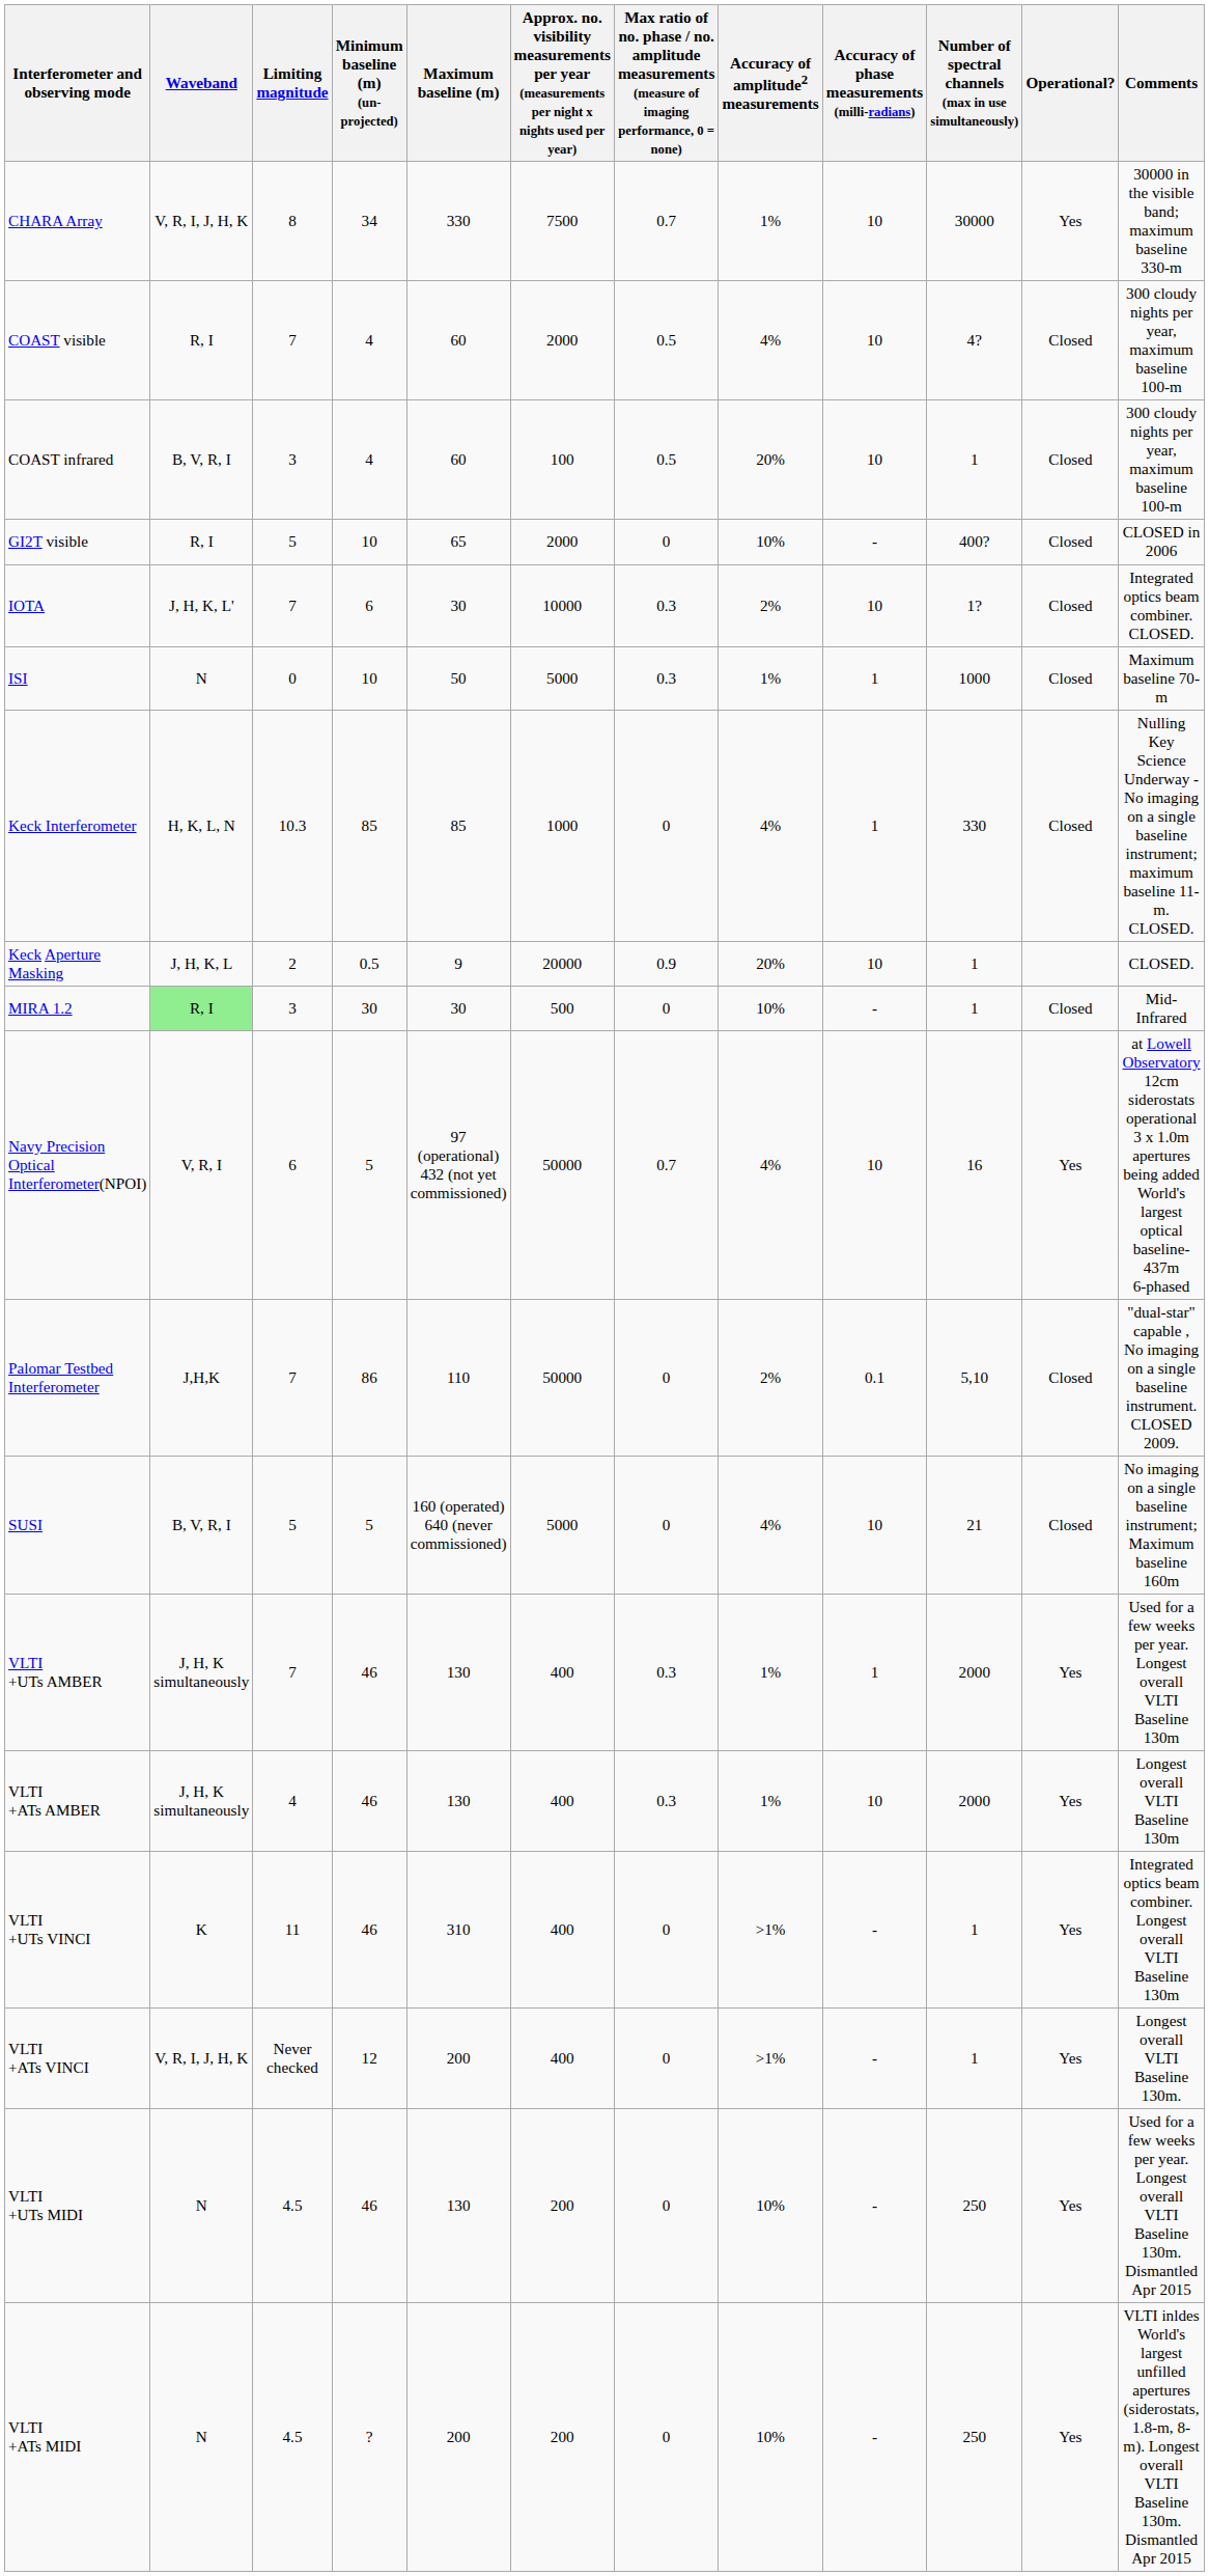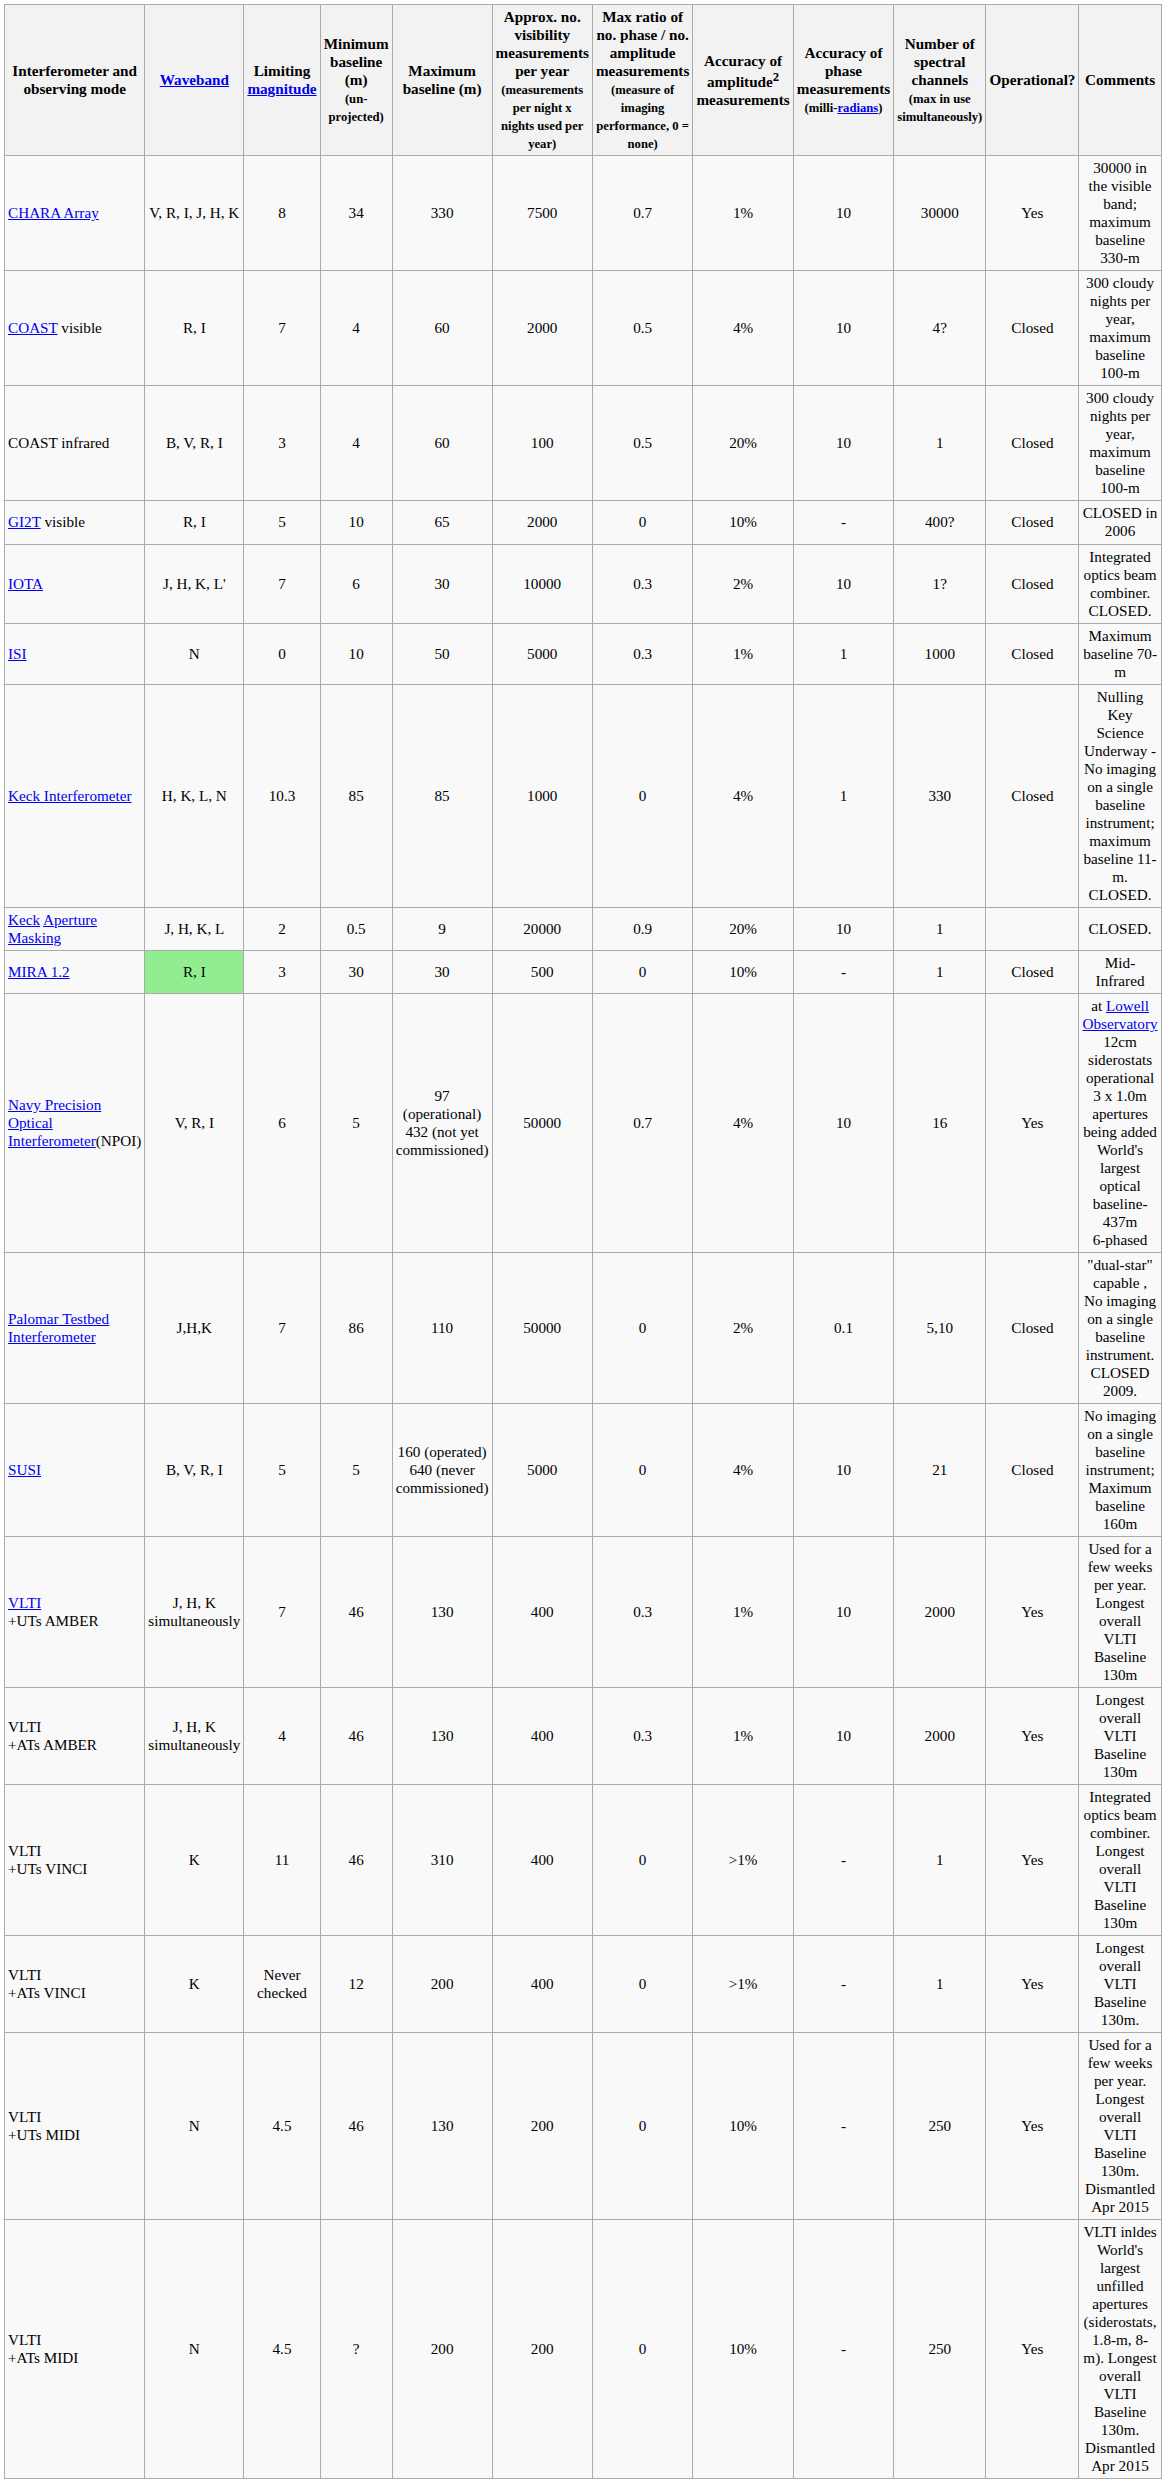VLTI +UTs AMBER | Accuracy of phase measurements (milli-radians): 1 -> 10
VLTI +ATs VINCI | Waveband: V, R, I, J, H, K -> K
